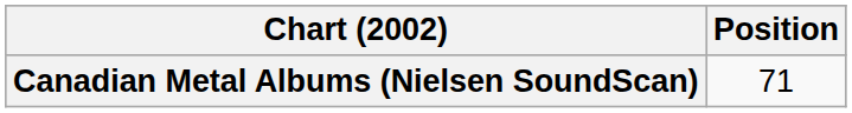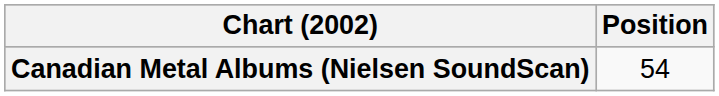Canadian Metal Albums (Nielsen SoundScan) | Position: 71 -> 54
